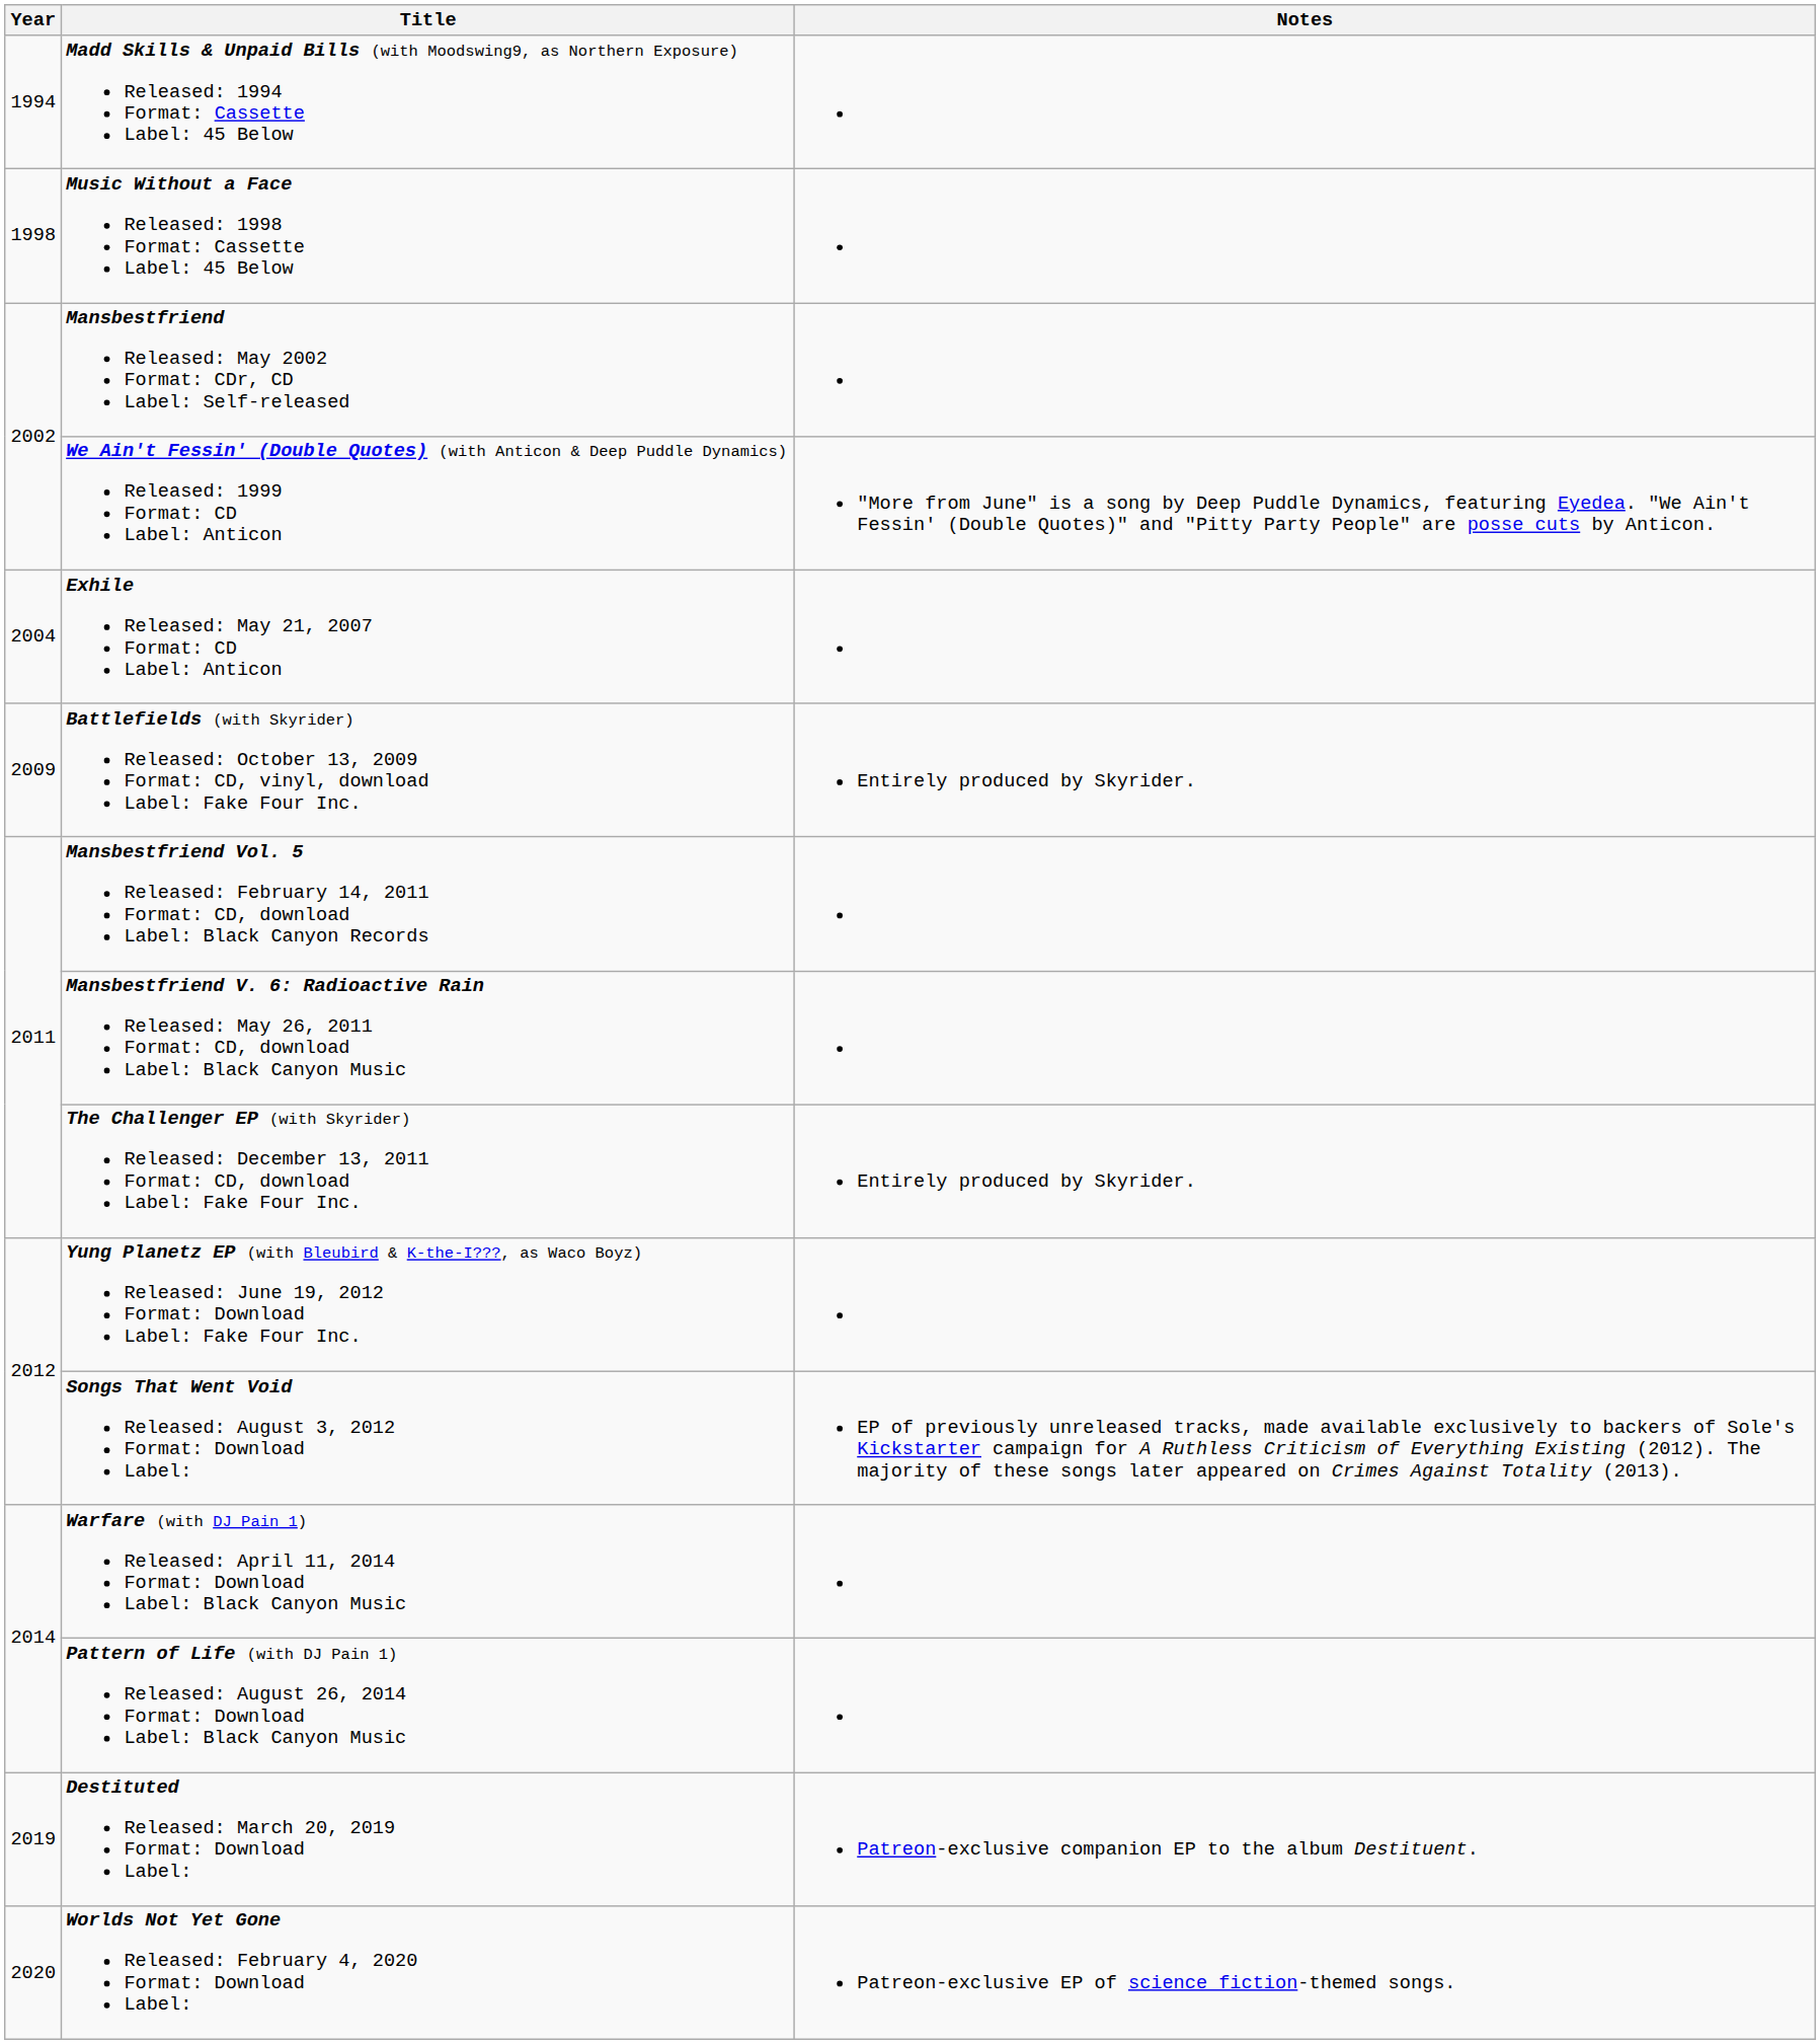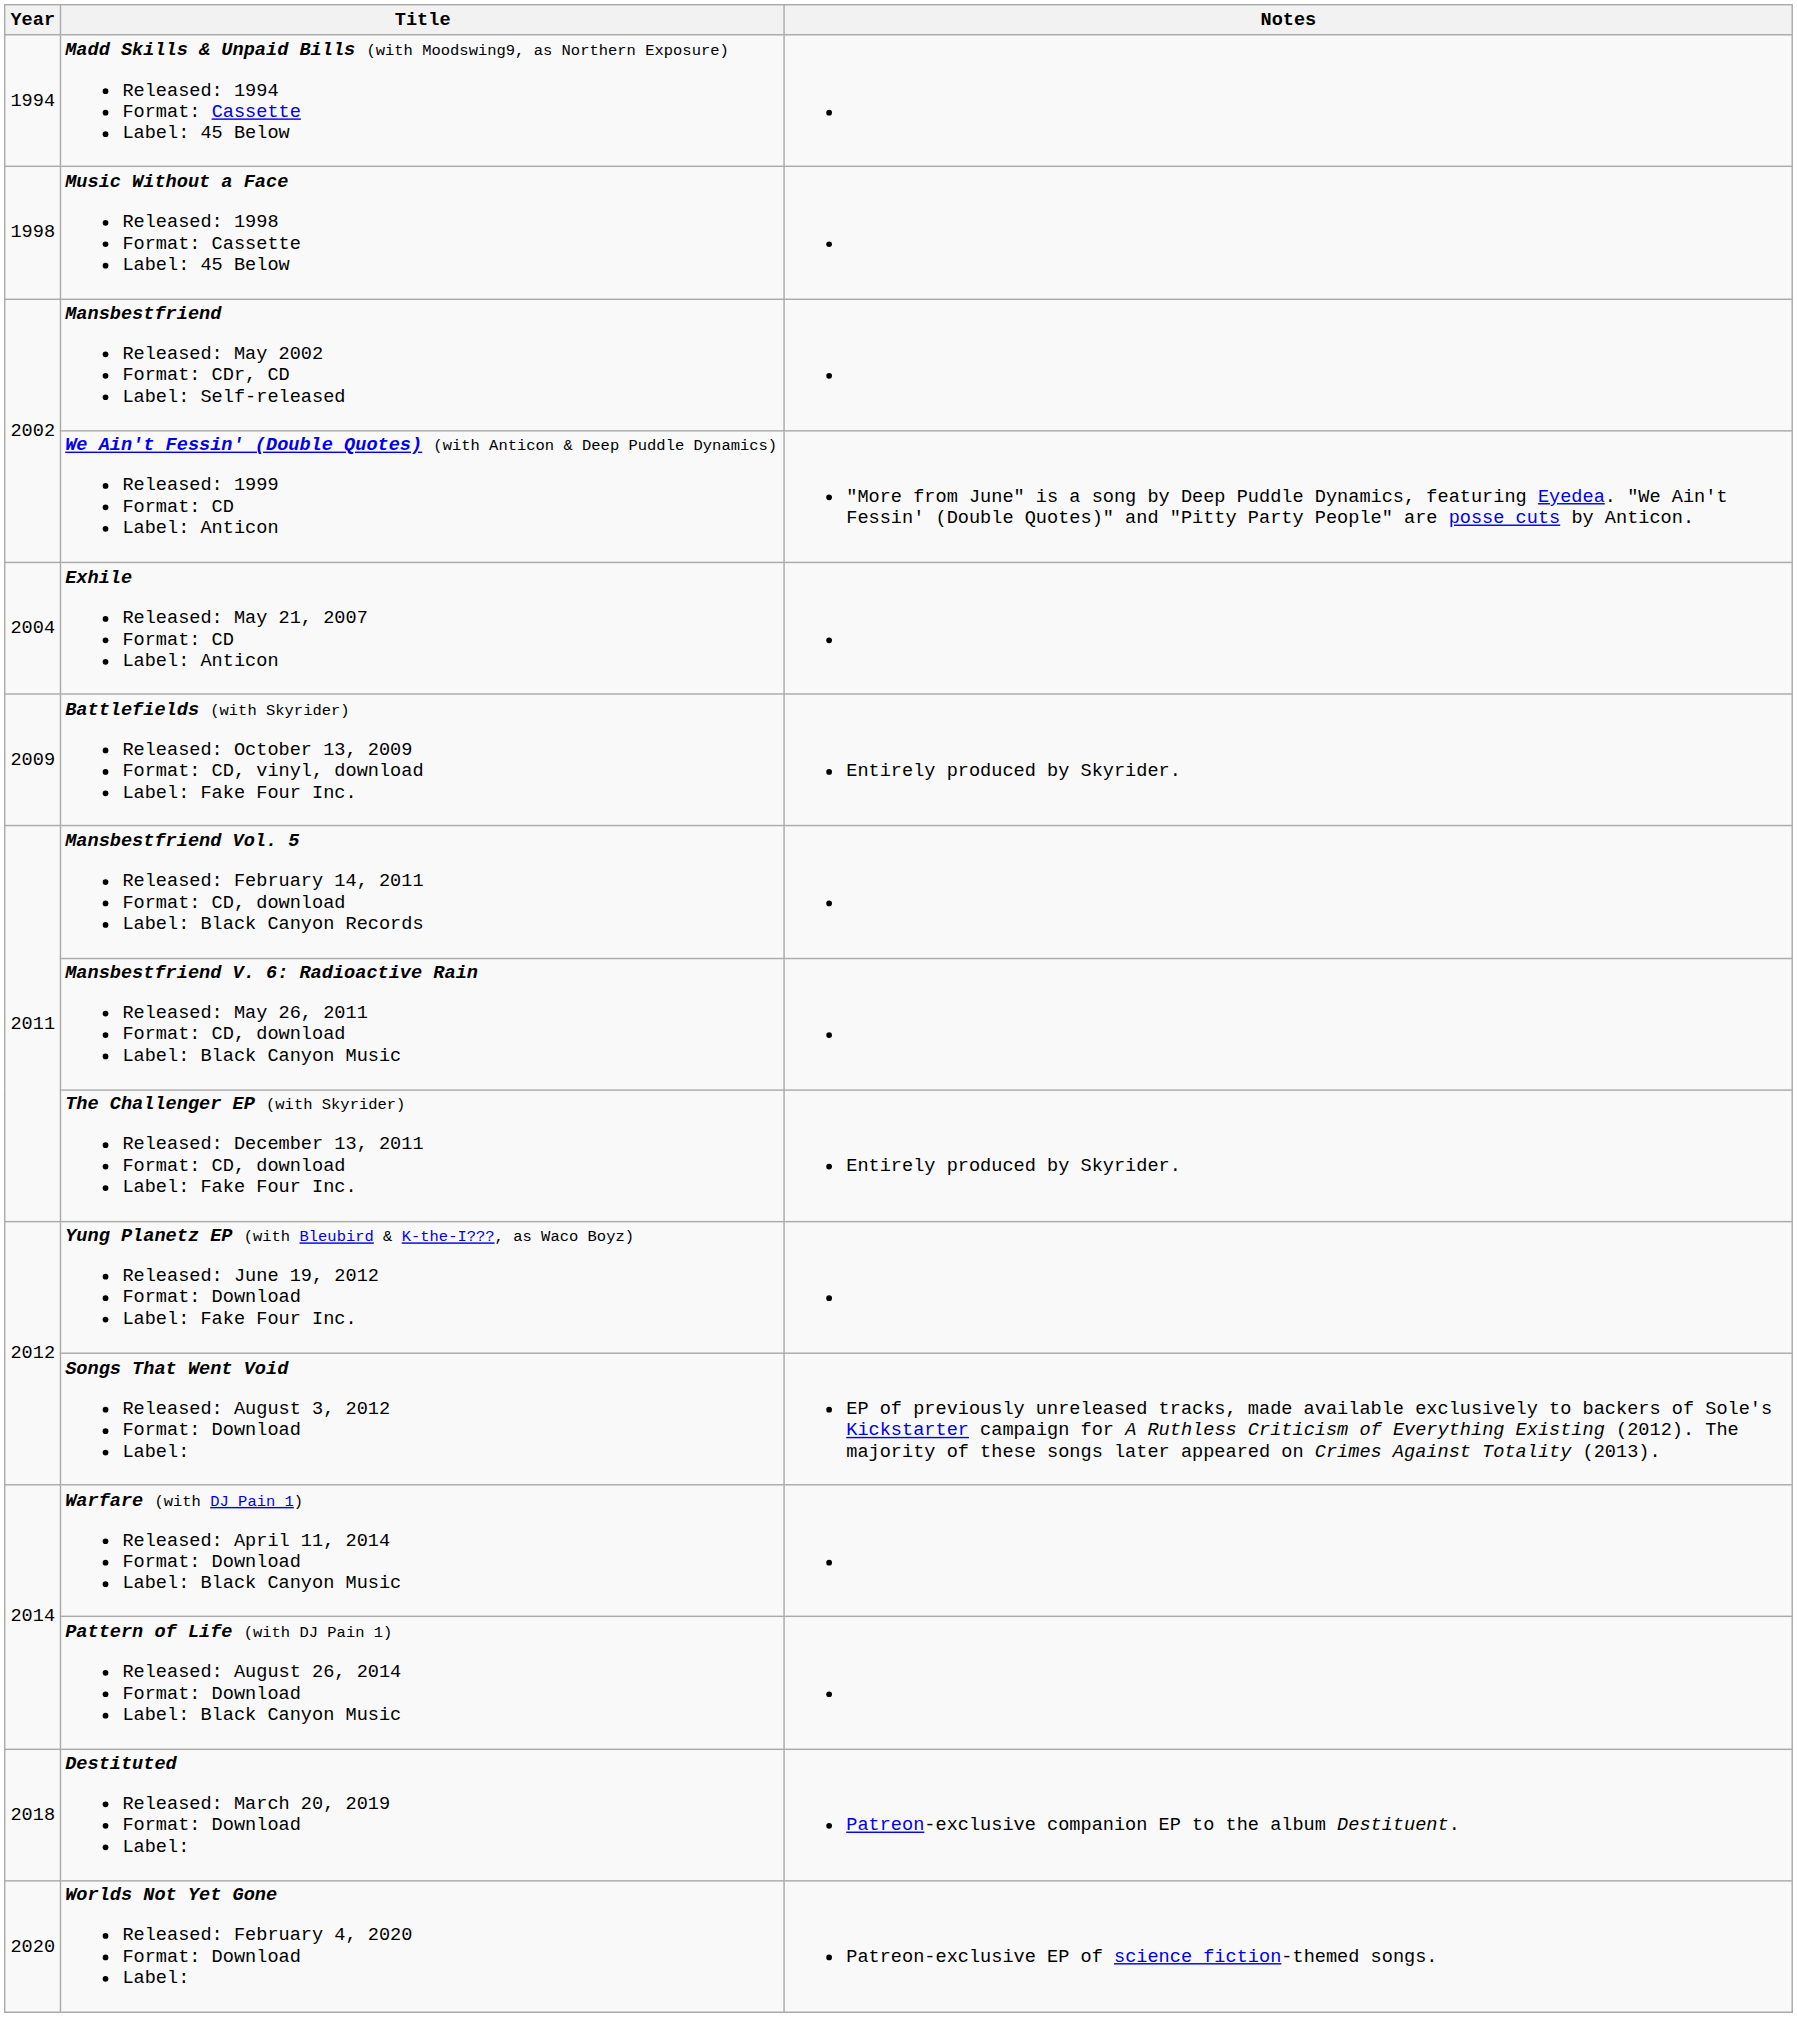Destituted Released: March 20, 2019 Format: Download Label: | Year: 2019 -> 2018
